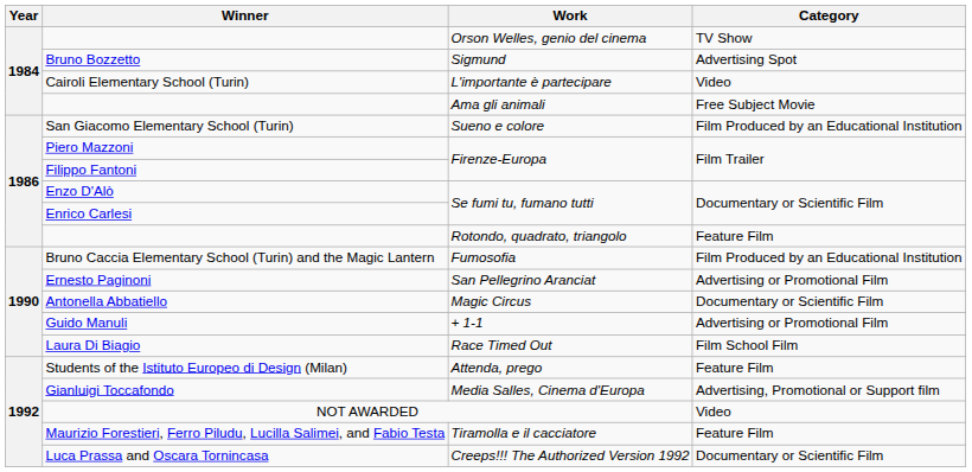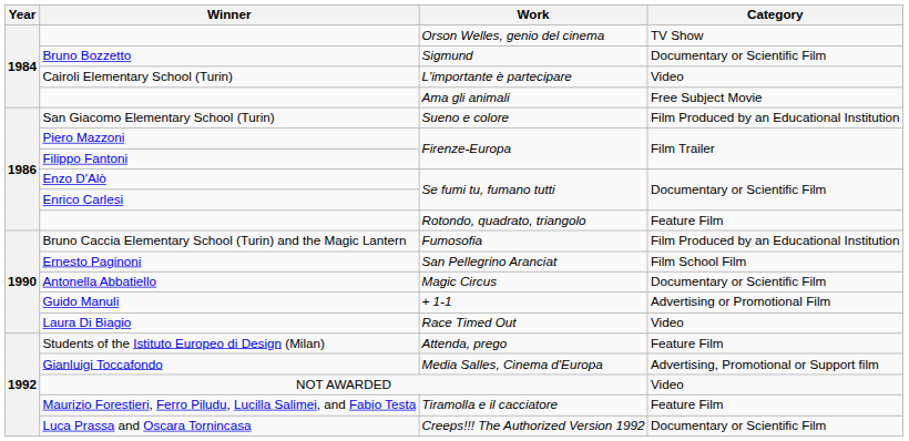Bruno Bozzetto | Category: Advertising Spot -> Documentary or Scientific Film
Ernesto Paginoni | Category: Advertising or Promotional Film -> Film School Film
Laura Di Biagio | Category: Film School Film -> Video
